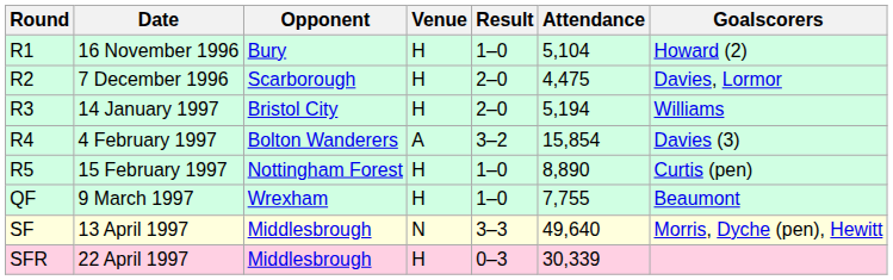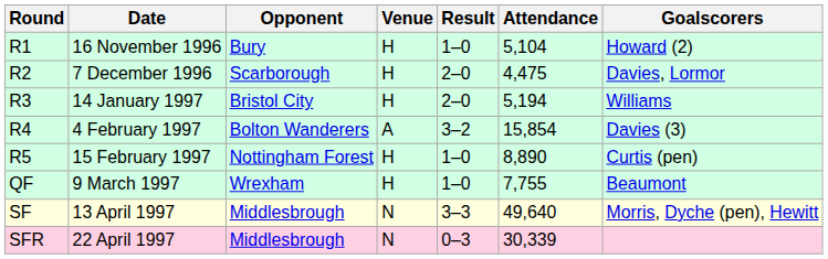22 April 1997 | Venue: H -> N
